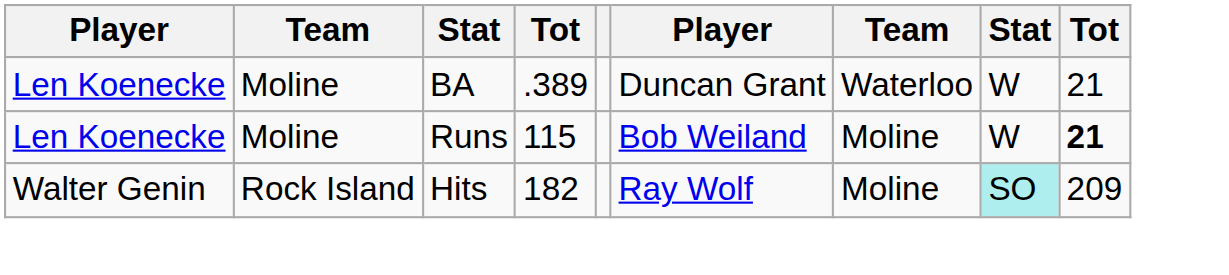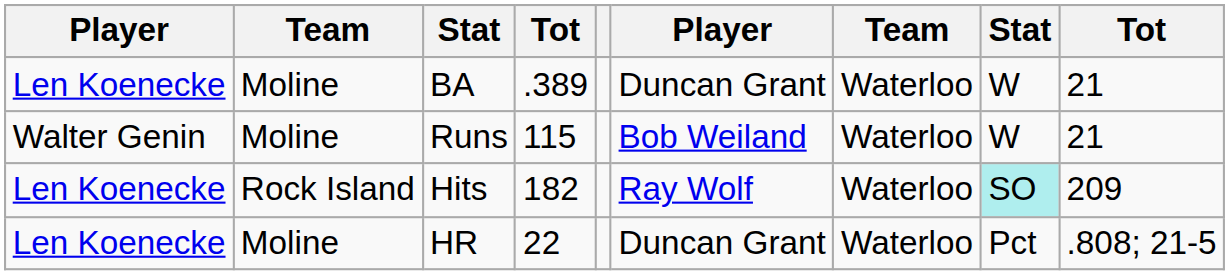Runs | column 1: Len Koenecke -> Walter Genin
Runs | column 7: Moline -> Waterloo
Runs | column 9: bold -> normal
Hits | column 1: Walter Genin -> Len Koenecke
Hits | column 7: Moline -> Waterloo
+ row: Len Koenecke | Moline | HR | 22 | Duncan Grant | Waterloo | Pct | .808; 21-5
